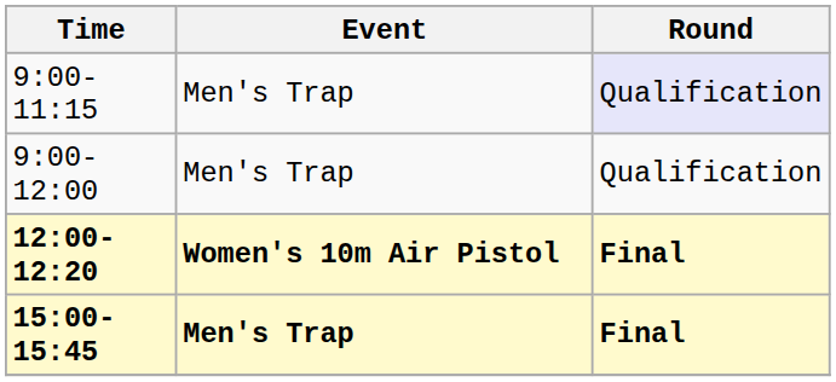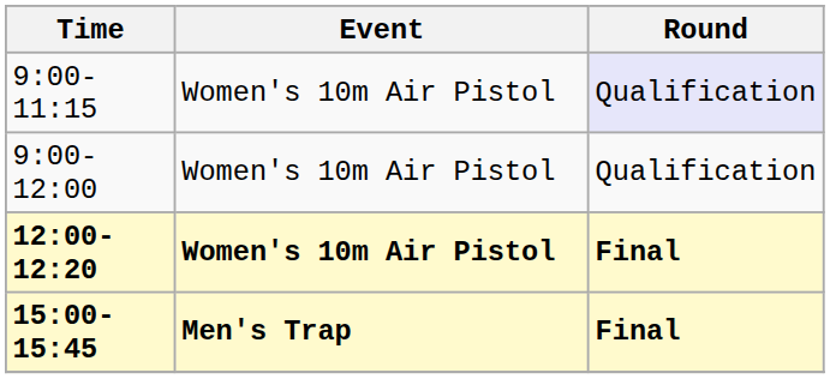9:00-11:15 | Event: Men's Trap -> Women's 10m Air Pistol
9:00-12:00 | Event: Men's Trap -> Women's 10m Air Pistol
